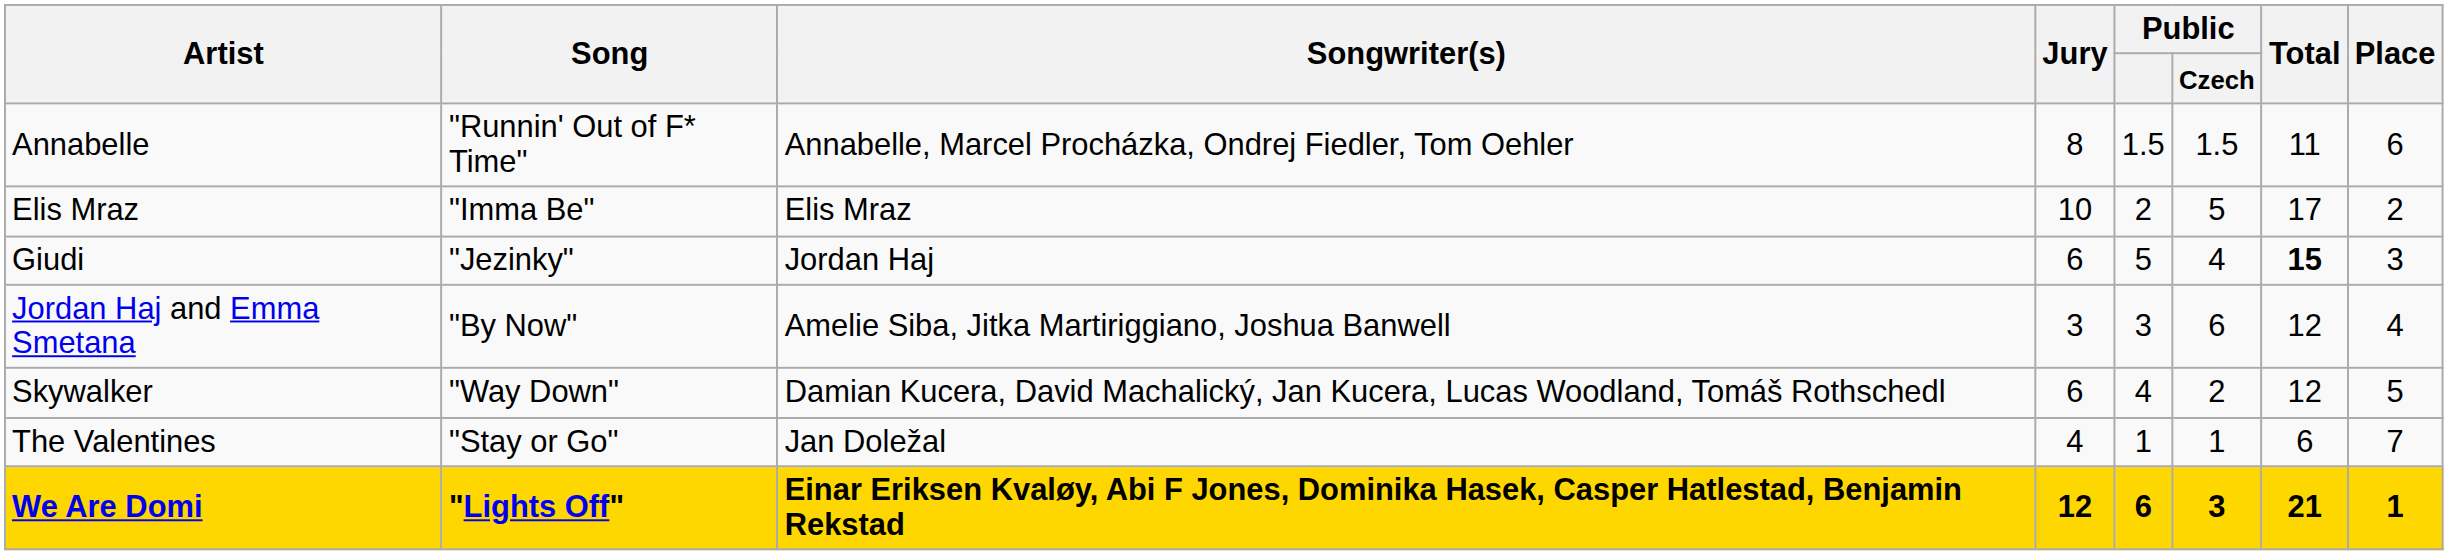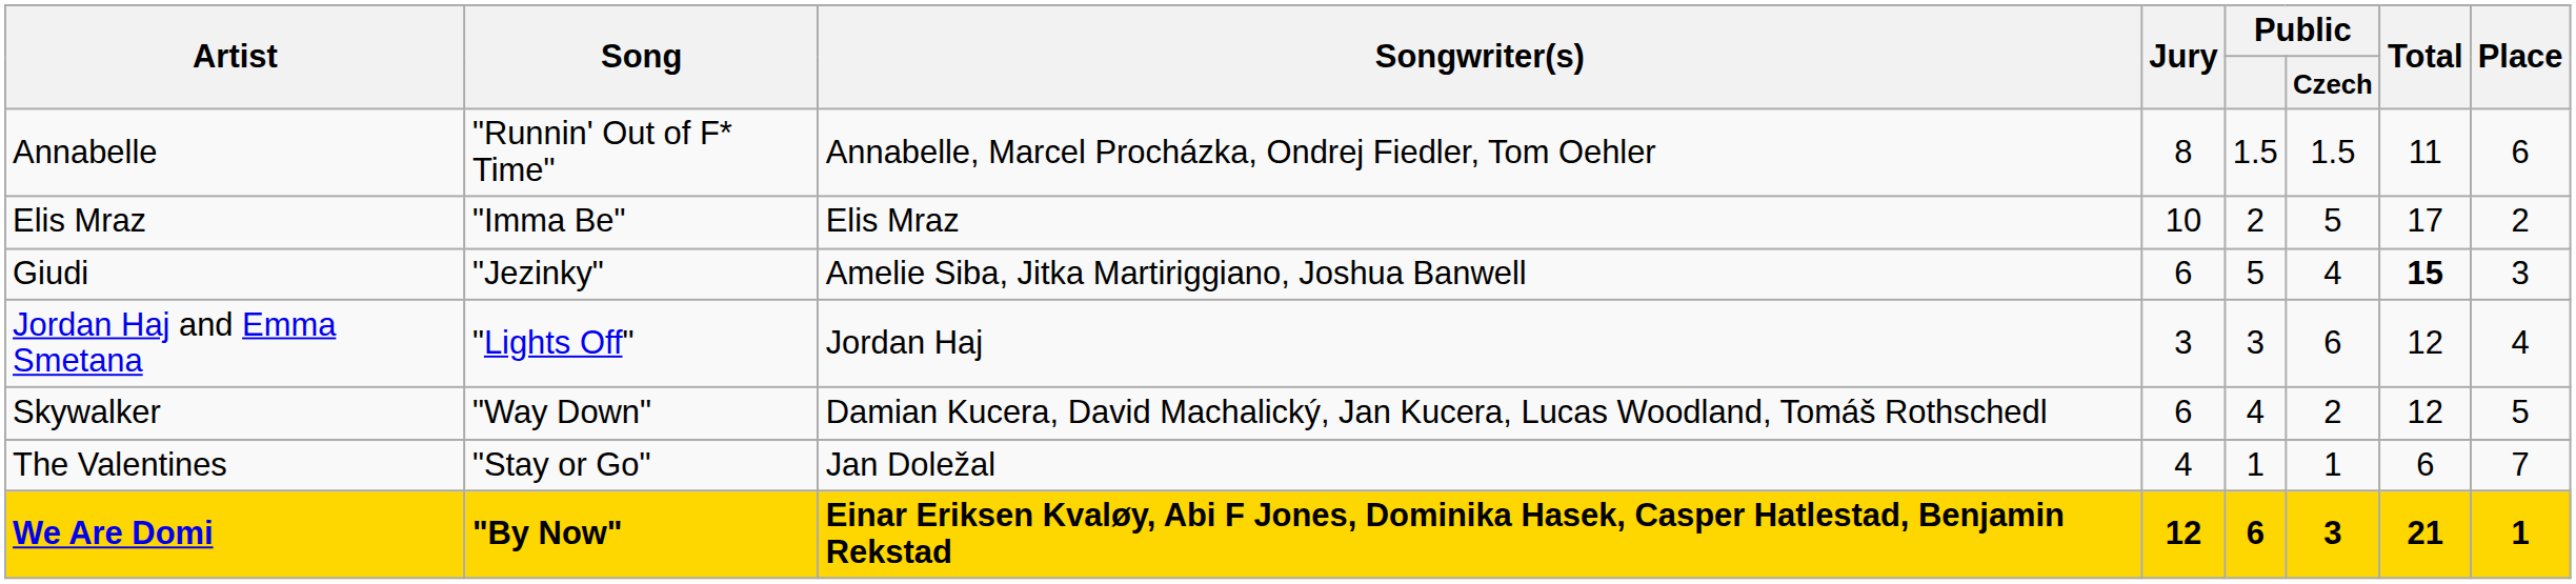Giudi | Songwriter(s): Jordan Haj -> Amelie Siba, Jitka Martiriggiano, Joshua Banwell
Jordan Haj and Emma Smetana | Song: "By Now" -> "Lights Off"
Jordan Haj and Emma Smetana | Songwriter(s): Amelie Siba, Jitka Martiriggiano, Joshua Banwell -> Jordan Haj
We Are Domi | Song: "Lights Off" -> "By Now"
